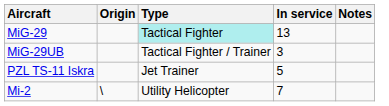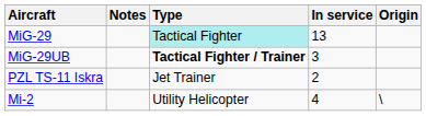columns swapped: Origin <-> Notes
MiG-29UB | Type: normal -> bold
PZL TS-11 Iskra | In service: 5 -> 2
Mi-2 | In service: 7 -> 4
